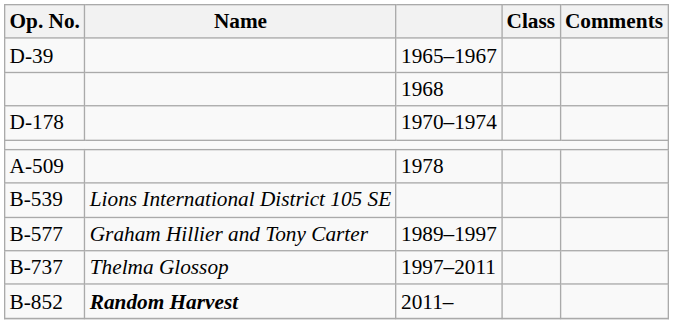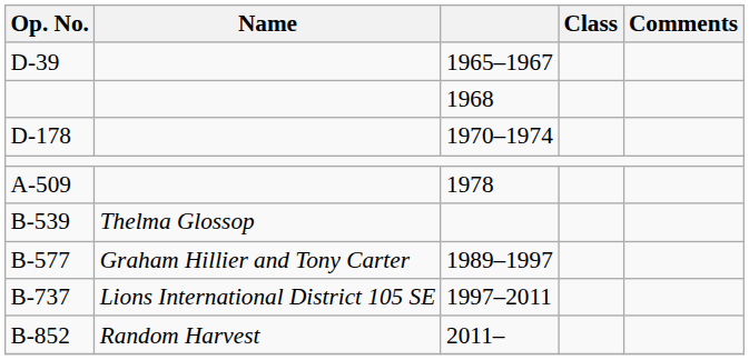B-539 | Name: Lions International District 105 SE -> Thelma Glossop
B-737 | Name: Thelma Glossop -> Lions International District 105 SE
B-852 | Name: bold -> normal
